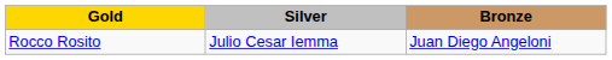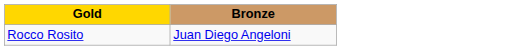- column: Silver | Julio Cesar Iemma
